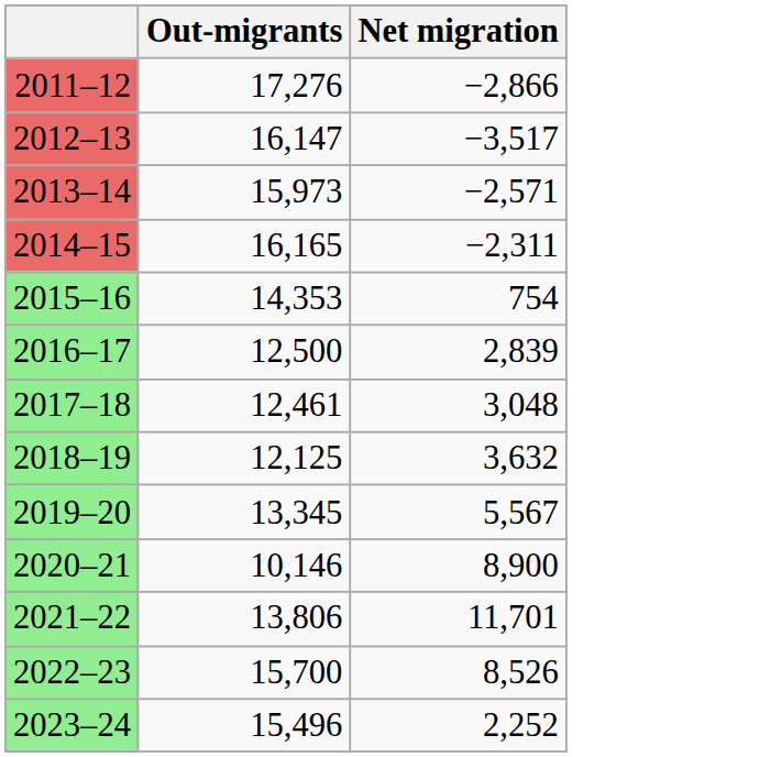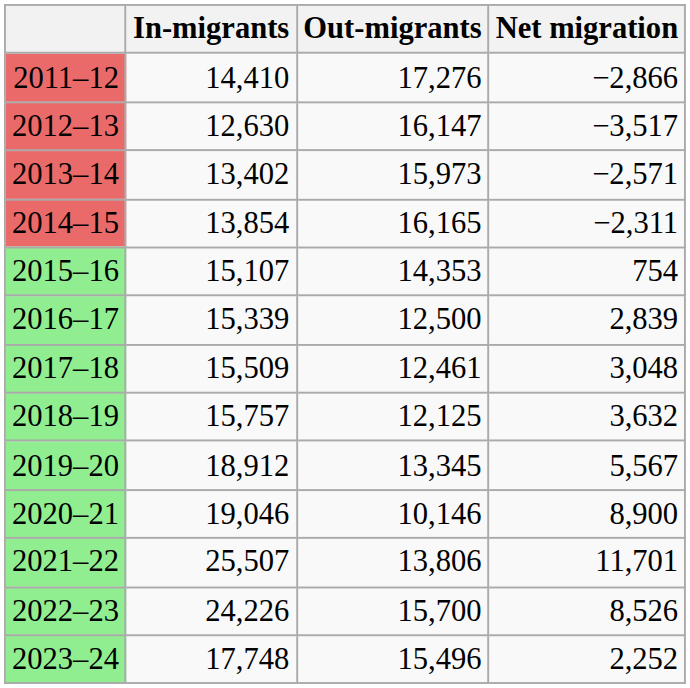+ column: In-migrants | 14,410 | 12,630 | 13,402 | 13,854 | 15,107 | 15,339 | 15,509 | 15,757 | 18,912 | 19,046 | 25,507 | 24,226 | 17,748
